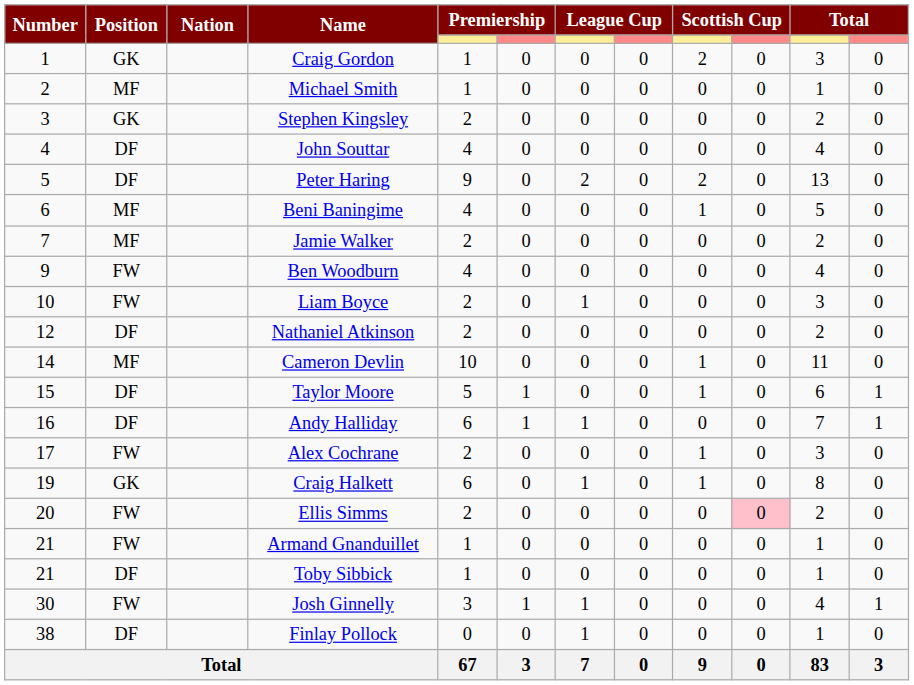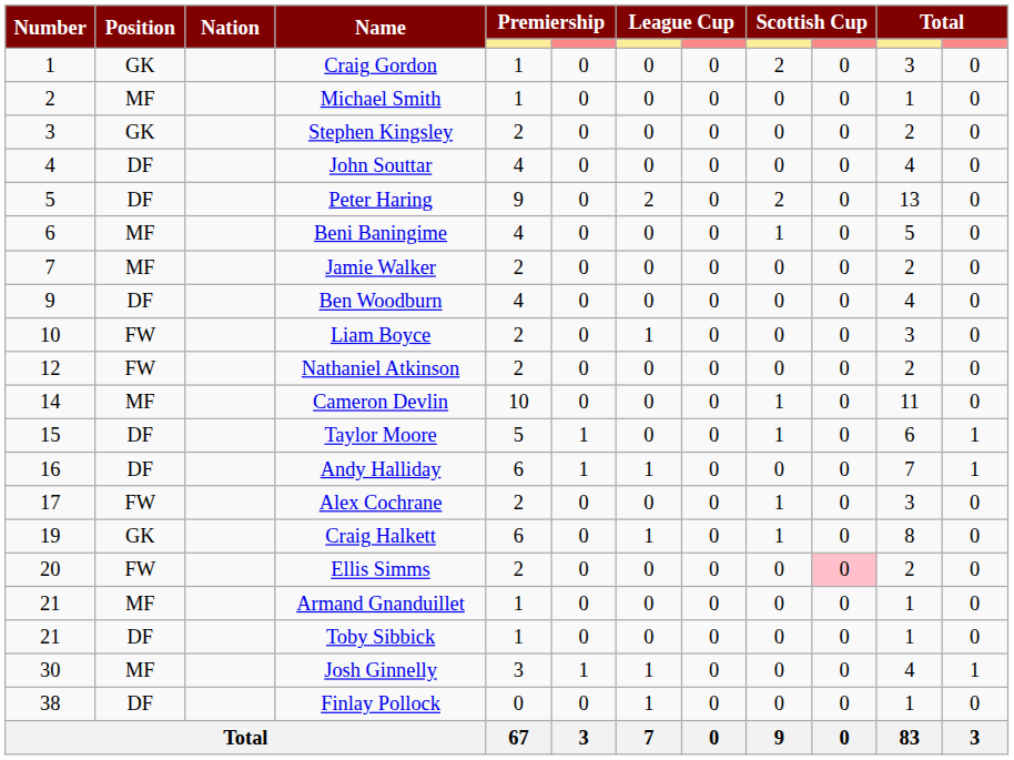Ben Woodburn | Position: FW -> DF
Nathaniel Atkinson | Position: DF -> FW
Armand Gnanduillet | Position: FW -> MF
Josh Ginnelly | Position: FW -> MF
